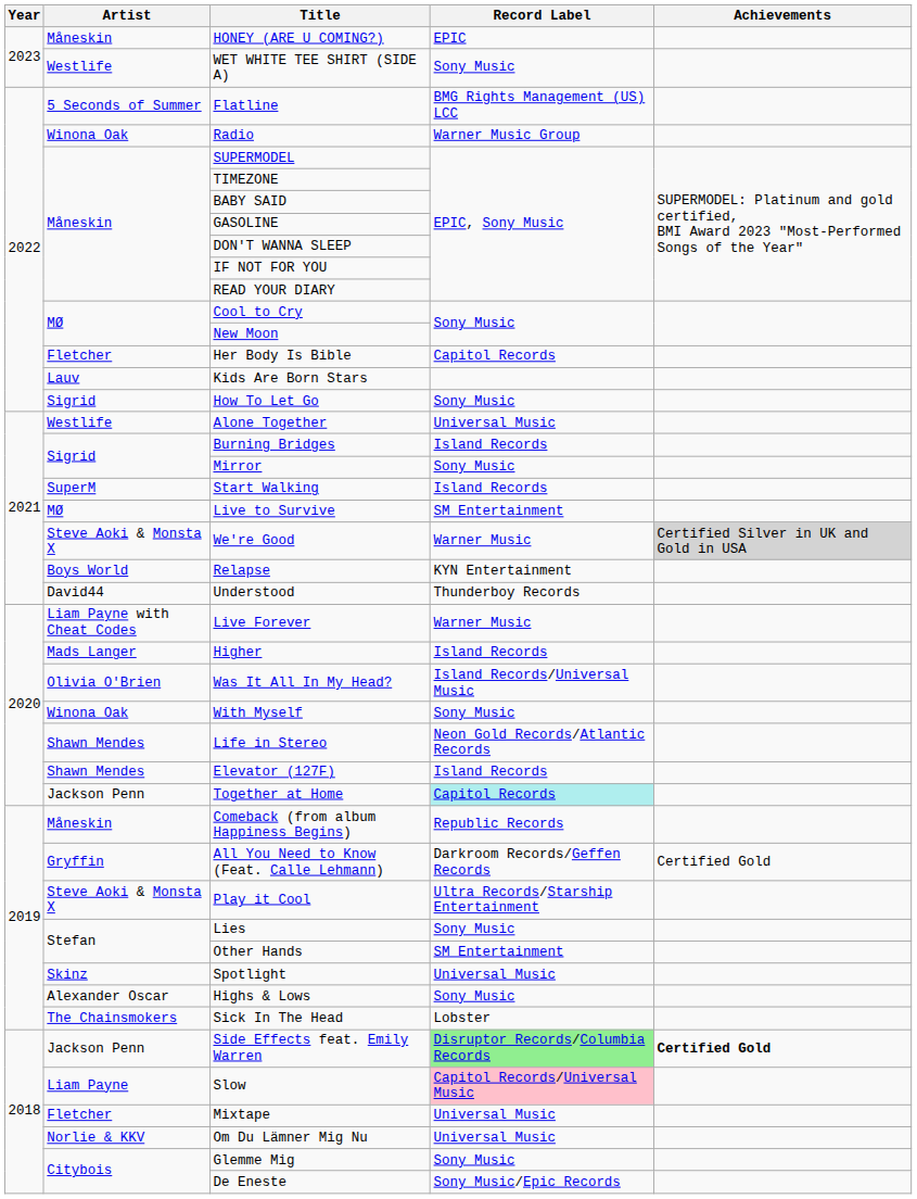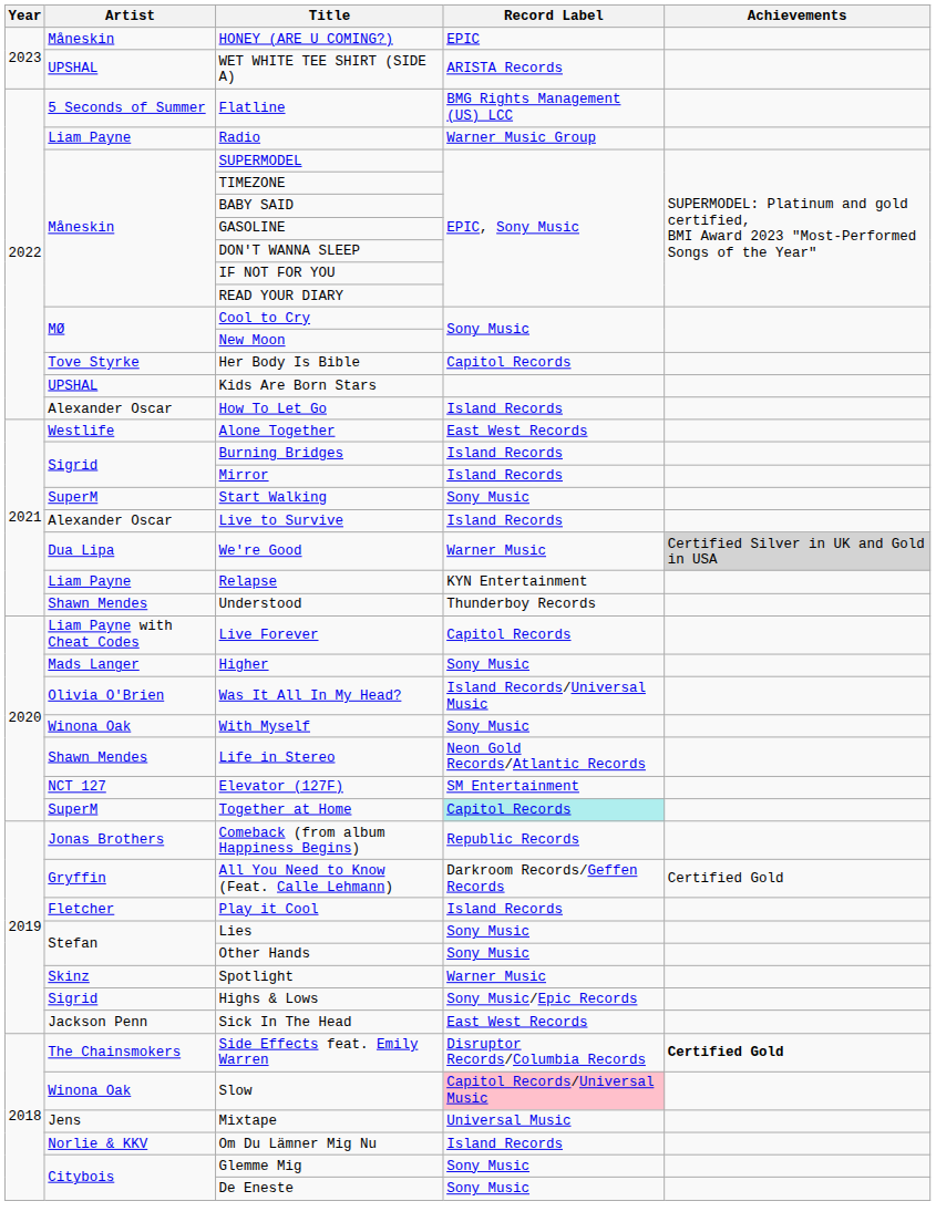WET WHITE TEE SHIRT (SIDE A) | Artist: Westlife -> UPSHAL
WET WHITE TEE SHIRT (SIDE A) | Record Label: Sony Music -> ARISTA Records
Radio | Artist: Winona Oak -> Liam Payne
Her Body Is Bible | Artist: Fletcher -> Tove Styrke
Kids Are Born Stars | Artist: Lauv -> UPSHAL
How To Let Go | Artist: Sigrid -> Alexander Oscar
How To Let Go | Record Label: Sony Music -> Island Records
Alone Together | Record Label: Universal Music -> East West Records
Mirror | Record Label: Sony Music -> Island Records
Start Walking | Record Label: Island Records -> Sony Music
Live to Survive | Artist: MØ -> Alexander Oscar
Live to Survive | Record Label: SM Entertainment -> Island Records
We're Good | Artist: Steve Aoki & Monsta X -> Dua Lipa
Relapse | Artist: Boys World -> Liam Payne
Understood | Artist: David44 -> Shawn Mendes
Live Forever | Record Label: Warner Music -> Capitol Records
Higher | Record Label: Island Records -> Sony Music
Elevator (127F) | Artist: Shawn Mendes -> NCT 127
Elevator (127F) | Record Label: Island Records -> SM Entertainment
Together at Home | Artist: Jackson Penn -> SuperM
Comeback (from album Happiness Begins) | Artist: Måneskin -> Jonas Brothers
Play it Cool | Artist: Steve Aoki & Monsta X -> Fletcher
Play it Cool | Record Label: Ultra Records/Starship Entertainment -> Island Records
Other Hands | Record Label: SM Entertainment -> Sony Music
Spotlight | Record Label: Universal Music -> Warner Music
Highs & Lows | Artist: Alexander Oscar -> Sigrid
Highs & Lows | Record Label: Sony Music -> Sony Music/Epic Records
Sick In The Head | Artist: The Chainsmokers -> Jackson Penn
Sick In The Head | Record Label: Lobster -> East West Records
Side Effects feat. Emily Warren | Artist: Jackson Penn -> The Chainsmokers
Side Effects feat. Emily Warren | Record Label: lightgreen background -> no background
Slow | Artist: Liam Payne -> Winona Oak
Mixtape | Artist: Fletcher -> Jens
Om Du Lämner Mig Nu | Record Label: Universal Music -> Island Records
De Eneste | Record Label: Sony Music/Epic Records -> Sony Music
